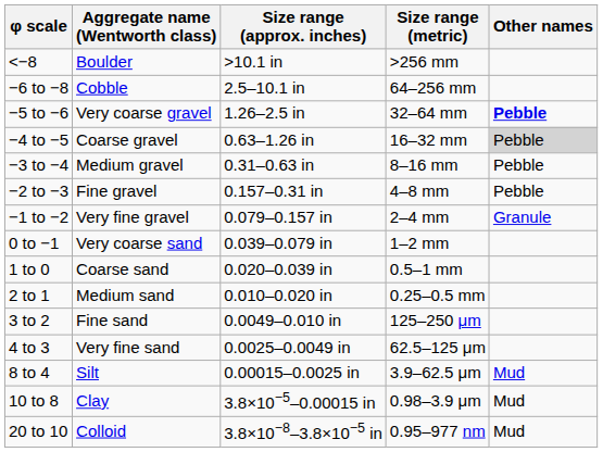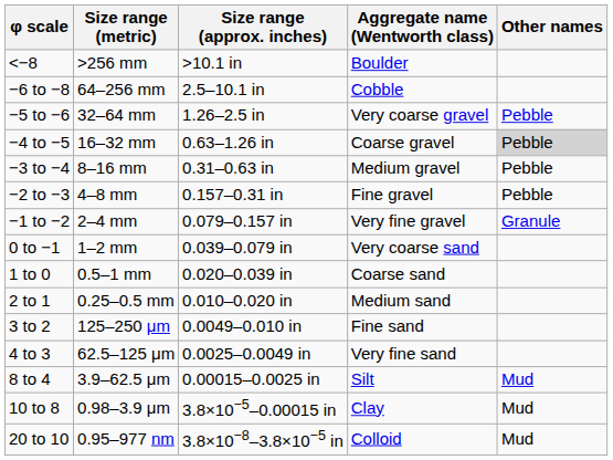columns swapped: Size range (metric) <-> Aggregate name (Wentworth class)
−5 to −6 | Other names: bold -> normal
